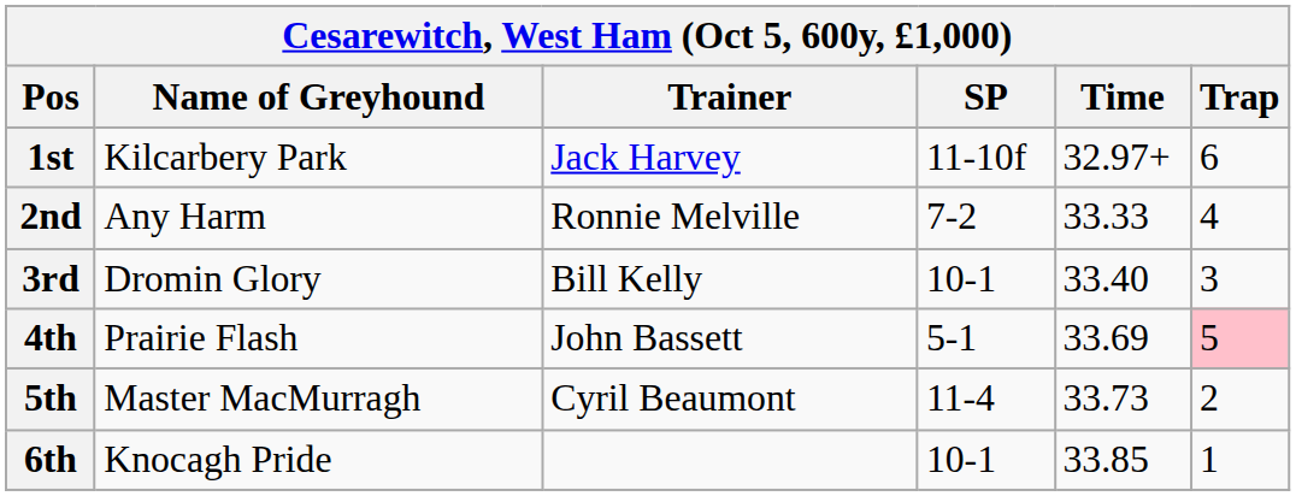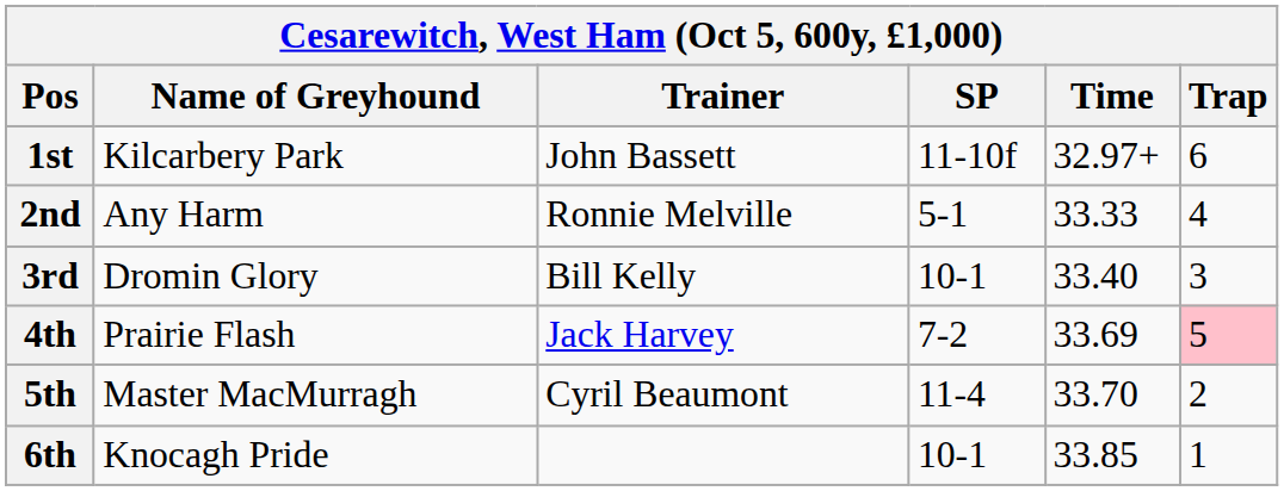1st | Trainer: Jack Harvey -> John Bassett
2nd | SP: 7-2 -> 5-1
4th | Trainer: John Bassett -> Jack Harvey
4th | SP: 5-1 -> 7-2
5th | Time: 33.73 -> 33.70
